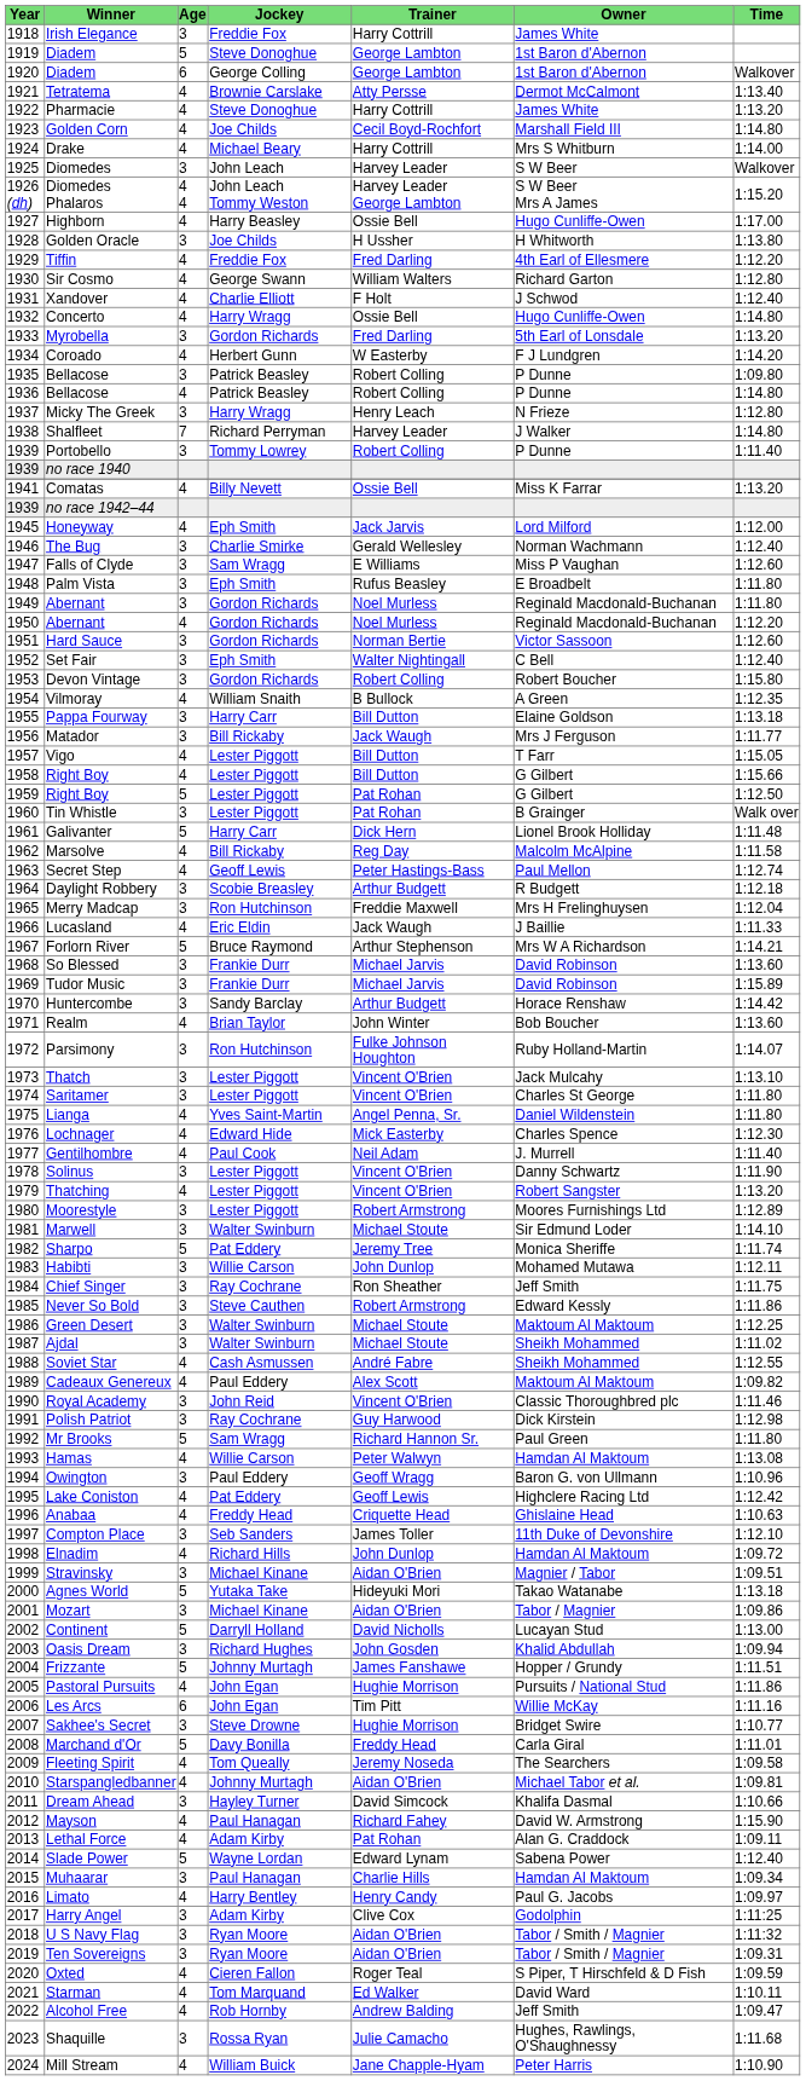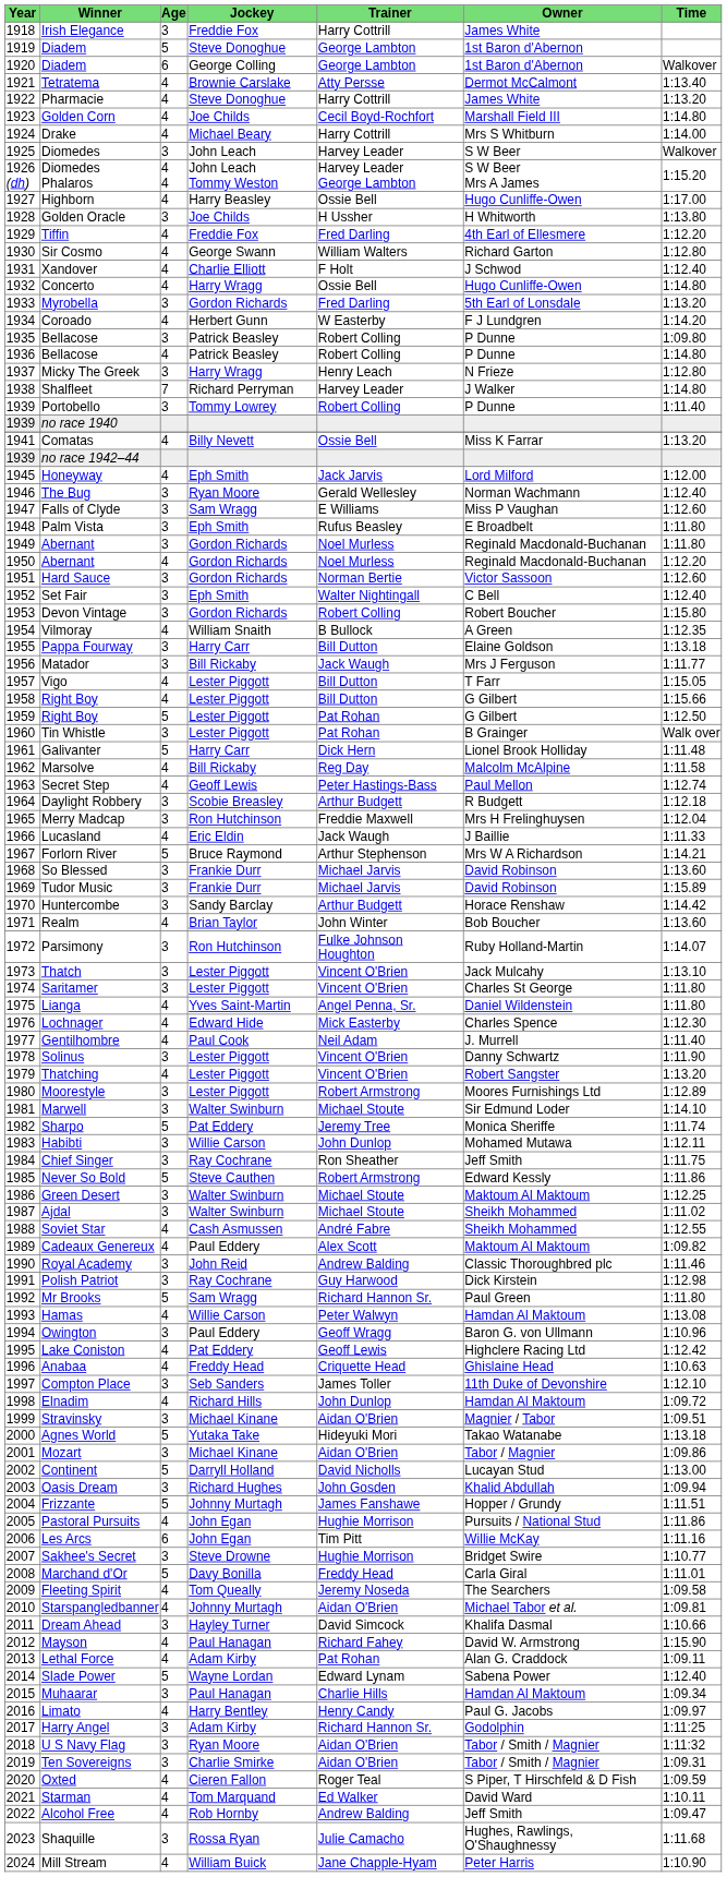The Bug | Jockey: Charlie Smirke -> Ryan Moore
Never So Bold | Age: 3 -> 5
Royal Academy | Trainer: Vincent O'Brien -> Andrew Balding
Harry Angel | Trainer: Clive Cox -> Richard Hannon Sr.
Ten Sovereigns | Jockey: Ryan Moore -> Charlie Smirke
